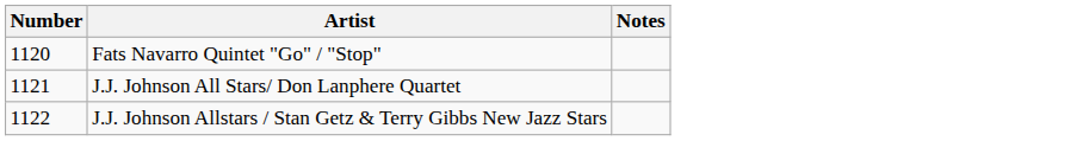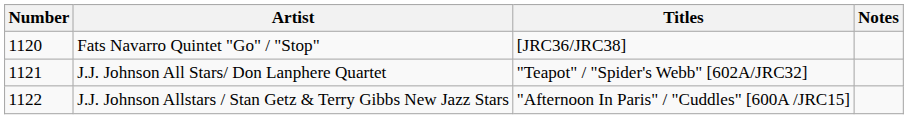+ column: Titles | [JRC36/JRC38] | "Teapot" / "Spider's Webb" [602A/JRC32] | "Afternoon In Paris" / "Cuddles" [600A /JRC15]
